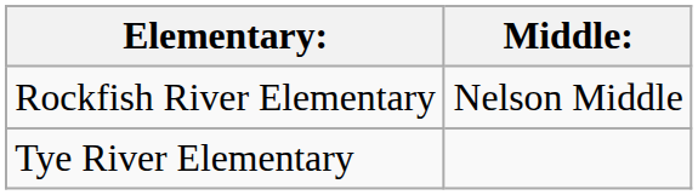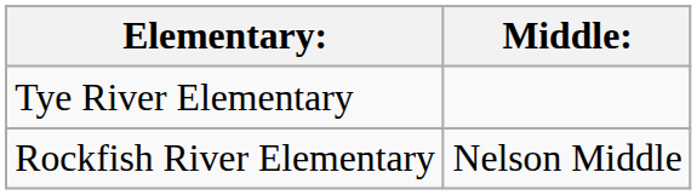rows swapped: Rockfish River Elementary <-> Tye River Elementary
